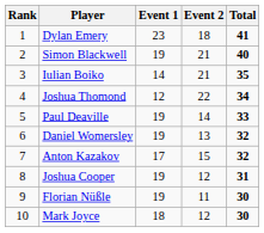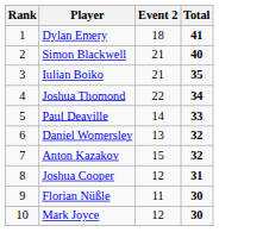- column: Event 1 | 23 | 19 | 14 | 12 | 19 | 19 | 17 | 19 | 19 | 18
